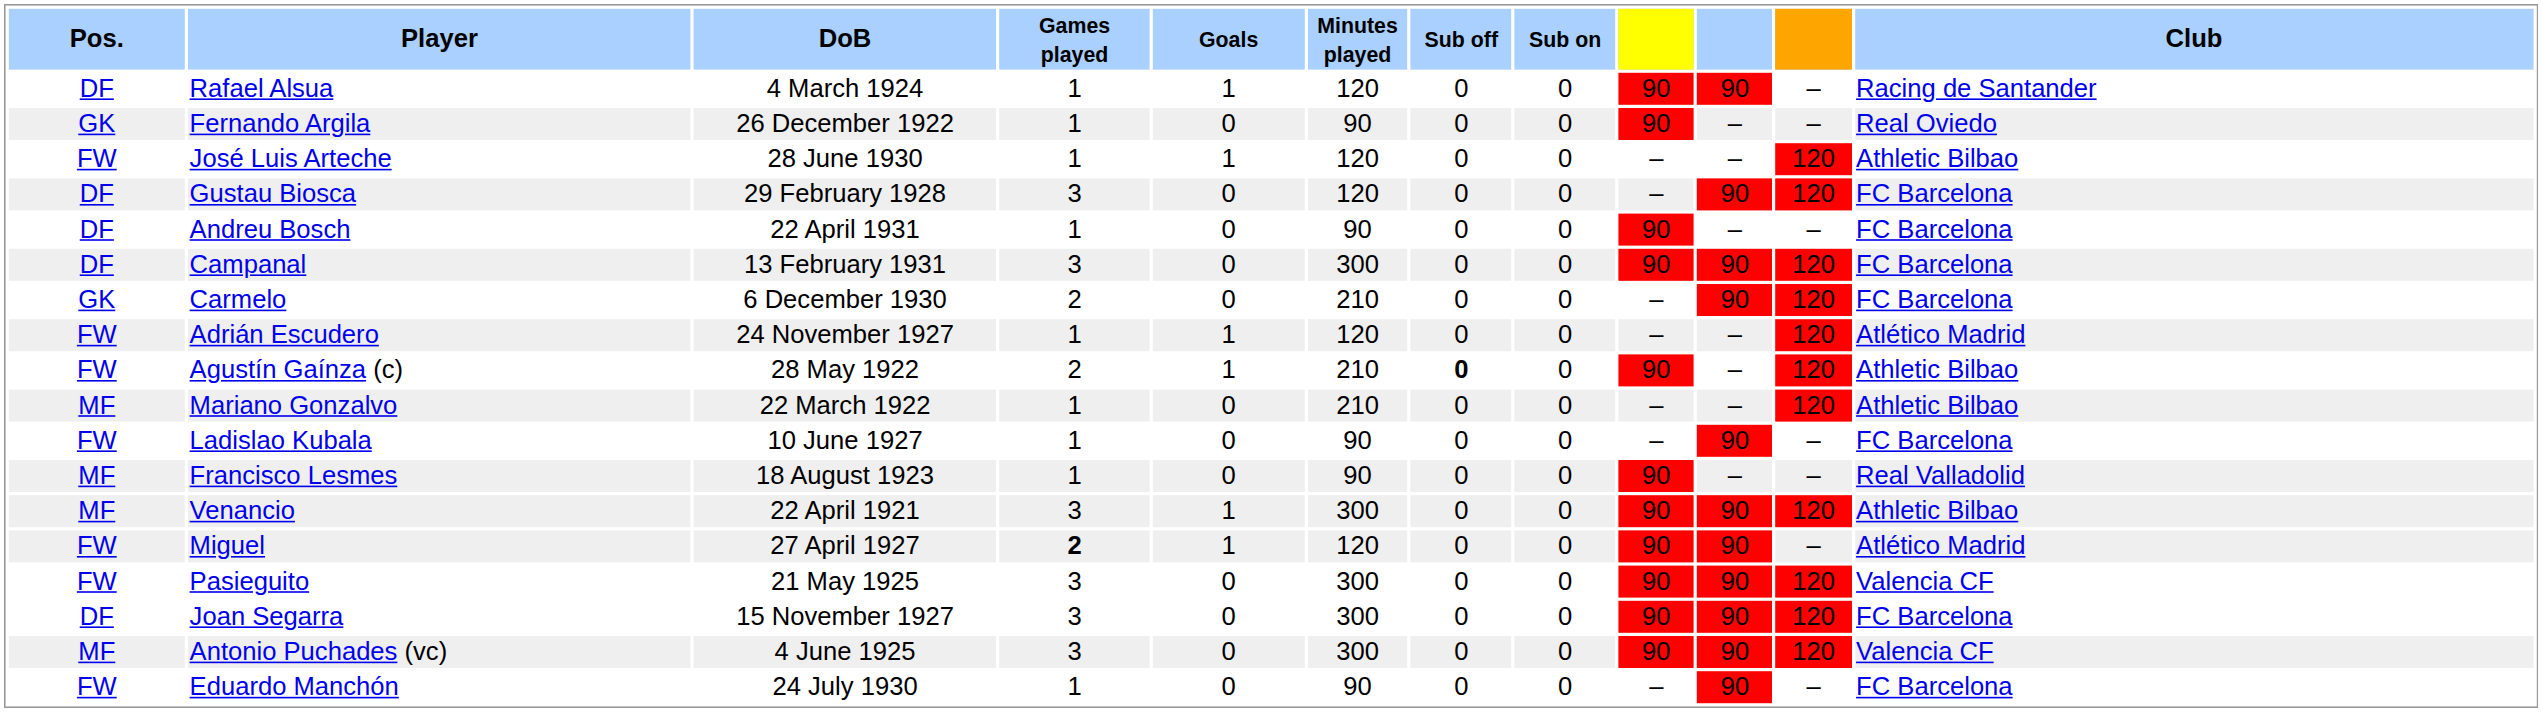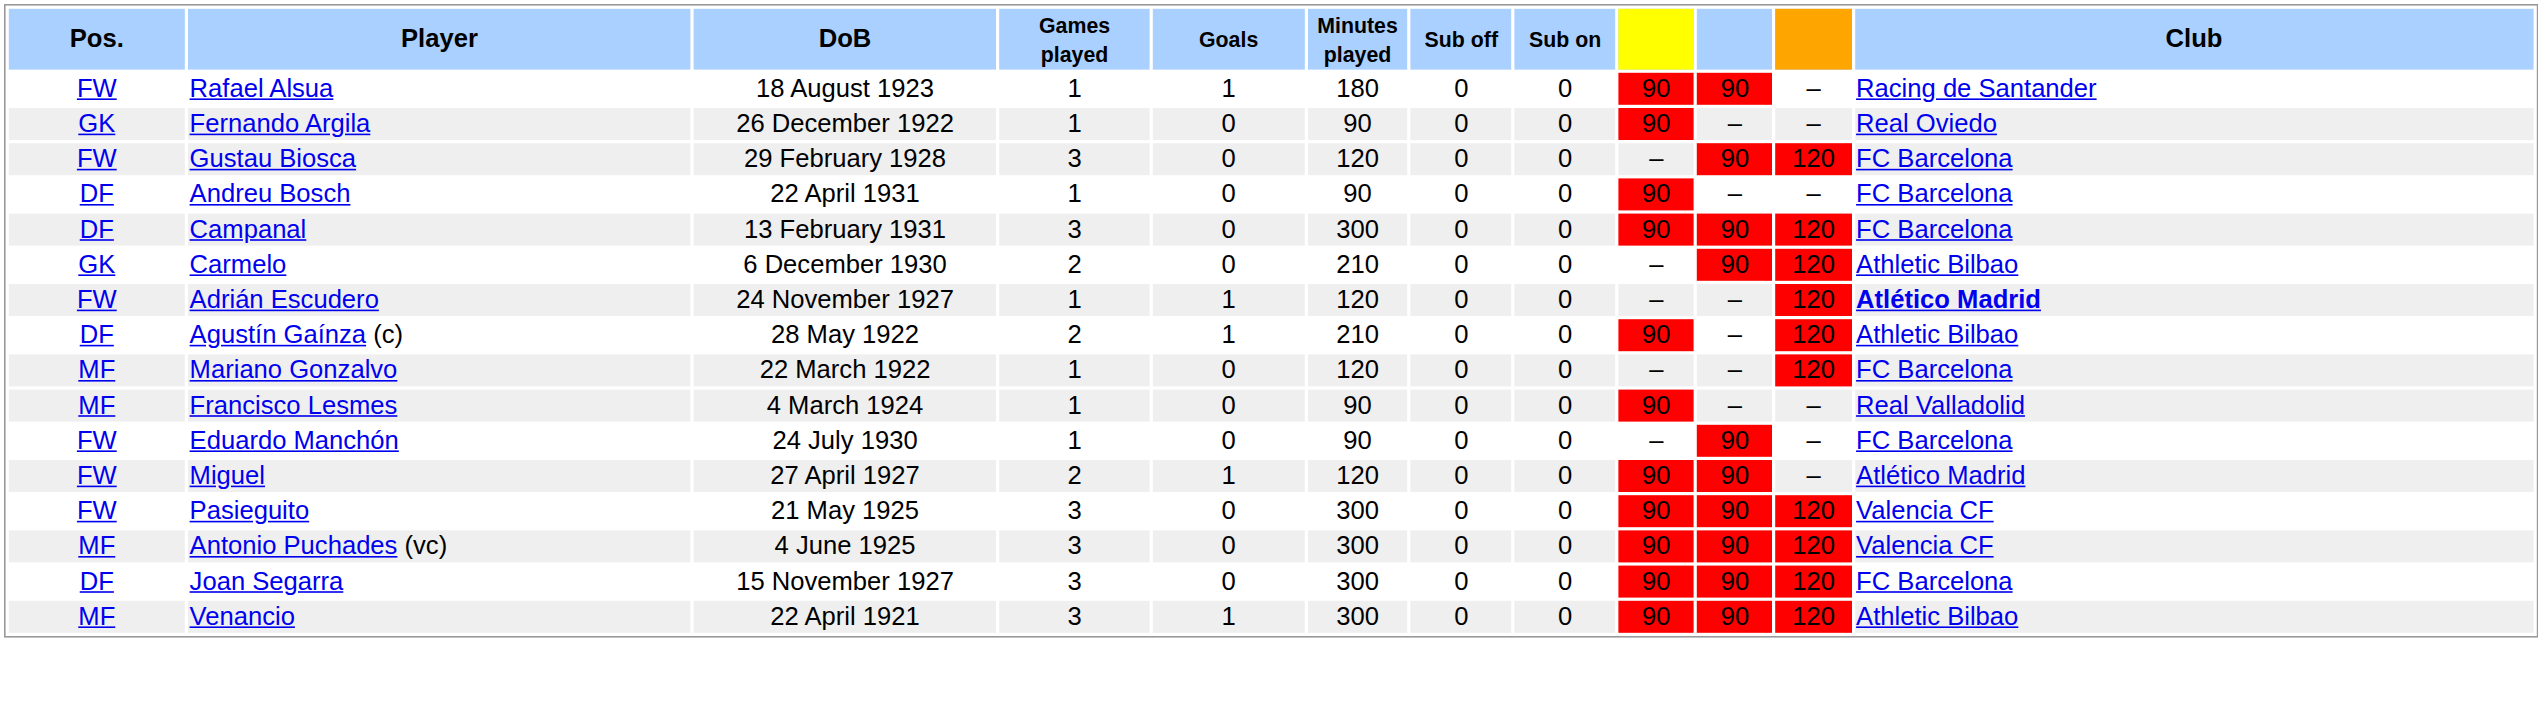Rafael Alsua | Pos.: DF -> FW
Rafael Alsua | DoB: 4 March 1924 -> 18 August 1923
Rafael Alsua | Minutes played: 120 -> 180
- row: FW | José Luis Arteche | 28 June 1930 | 1 | 1 | 120 | 0 | 0 | – | – | 120 | Athletic Bilbao
Gustau Biosca | Pos.: DF -> FW
Carmelo | Club: FC Barcelona -> Athletic Bilbao
Adrián Escudero | Club: normal -> bold
Agustín Gaínza (c) | Pos.: FW -> DF
Agustín Gaínza (c) | Sub off: bold -> normal
Mariano Gonzalvo | Minutes played: 210 -> 120
Mariano Gonzalvo | Club: Athletic Bilbao -> FC Barcelona
- row: FW | Ladislao Kubala | 10 June 1927 | 1 | 0 | 90 | 0 | 0 | – | 90 | – | FC Barcelona
Francisco Lesmes | DoB: 18 August 1923 -> 4 March 1924
rows swapped: Eduardo Manchón <-> Venancio
Miguel | Games played: bold -> normal
rows swapped: Antonio Puchades (vc) <-> Joan Segarra
